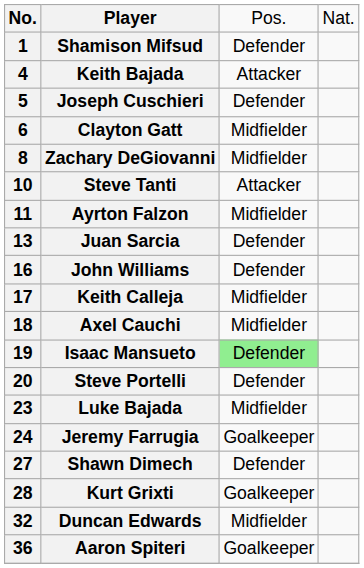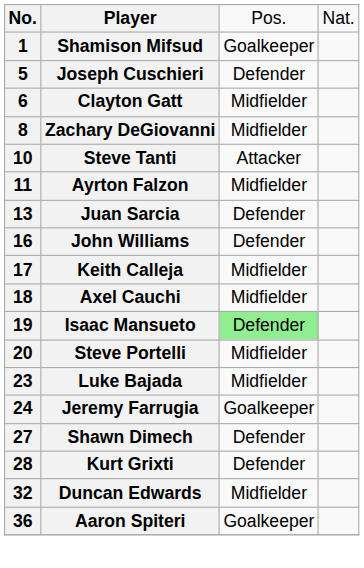Shamison Mifsud | column 3: Defender -> Goalkeeper
- row: 4 | Keith Bajada | Attacker
Steve Portelli | column 3: Defender -> Midfielder
Kurt Grixti | column 3: Goalkeeper -> Defender
